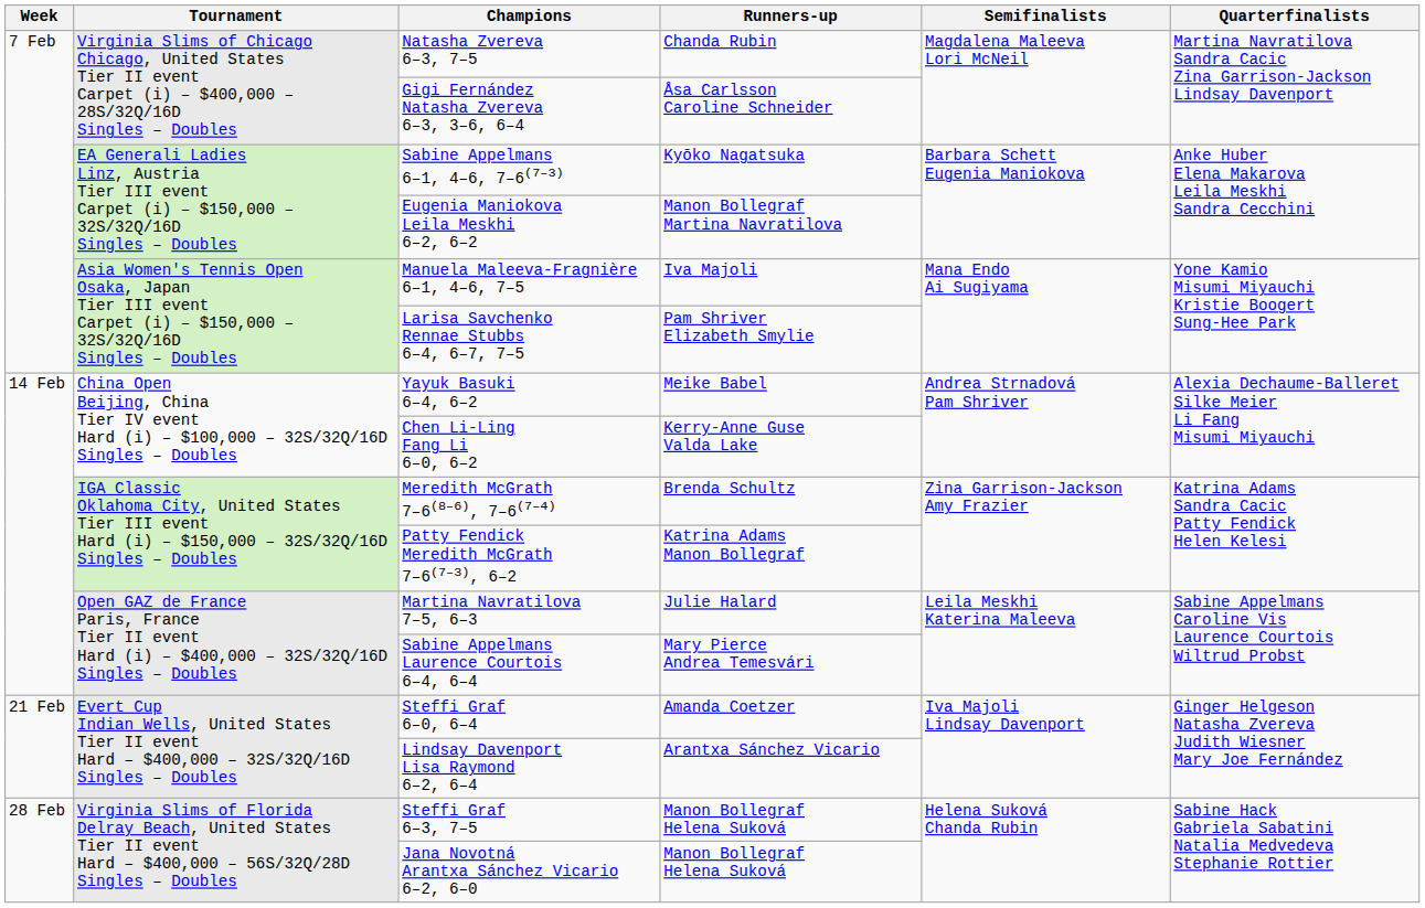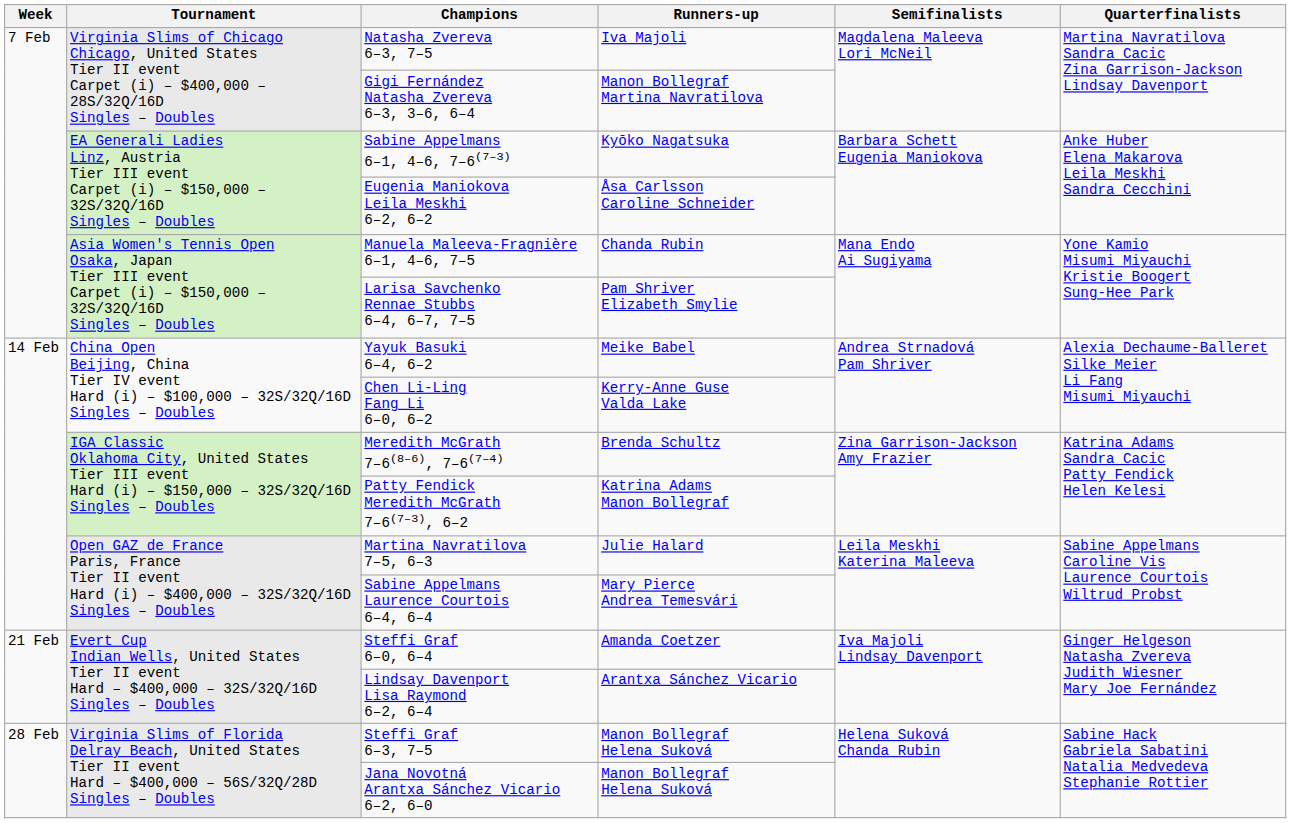Natasha Zvereva 6–3, 7–5 | Runners-up: Chanda Rubin -> Iva Majoli
Gigi Fernández Natasha Zvereva 6–3, 3–6, 6–4 | Runners-up: Åsa Carlsson Caroline Schneider -> Manon Bollegraf Martina Navratilova
Eugenia Maniokova Leila Meskhi 6–2, 6–2 | Runners-up: Manon Bollegraf Martina Navratilova -> Åsa Carlsson Caroline Schneider
Manuela Maleeva-Fragnière 6–1, 4–6, 7–5 | Runners-up: Iva Majoli -> Chanda Rubin
